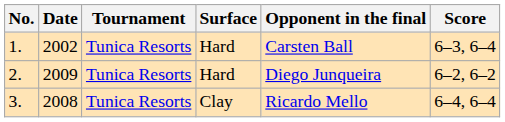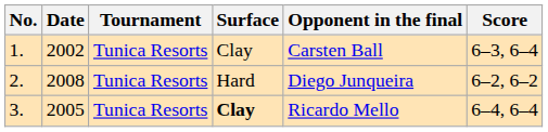1. | Surface: Hard -> Clay
2. | Date: 2009 -> 2008
3. | Date: 2008 -> 2005
3. | Surface: normal -> bold
